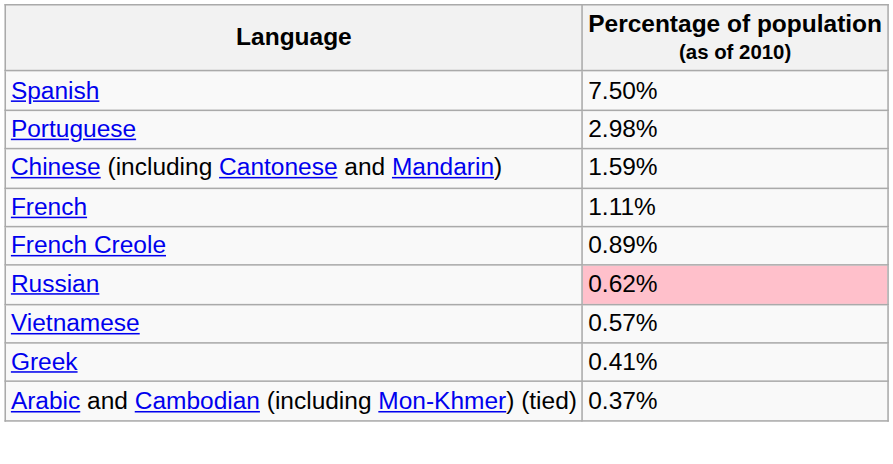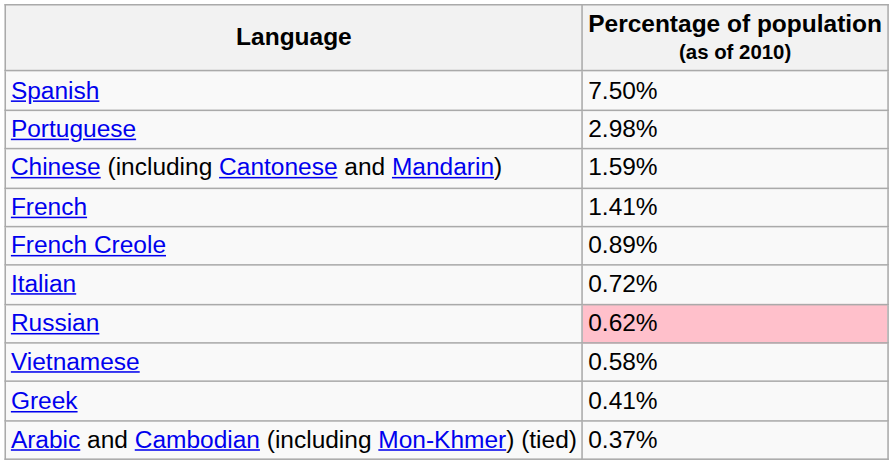French | Percentage of population (as of 2010): 1.11% -> 1.41%
+ row: Italian | 0.72%
Vietnamese | Percentage of population (as of 2010): 0.57% -> 0.58%
